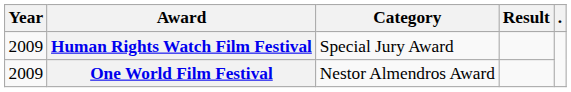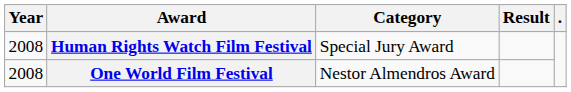Human Rights Watch Film Festival | Year: 2009 -> 2008
One World Film Festival | Year: 2009 -> 2008
